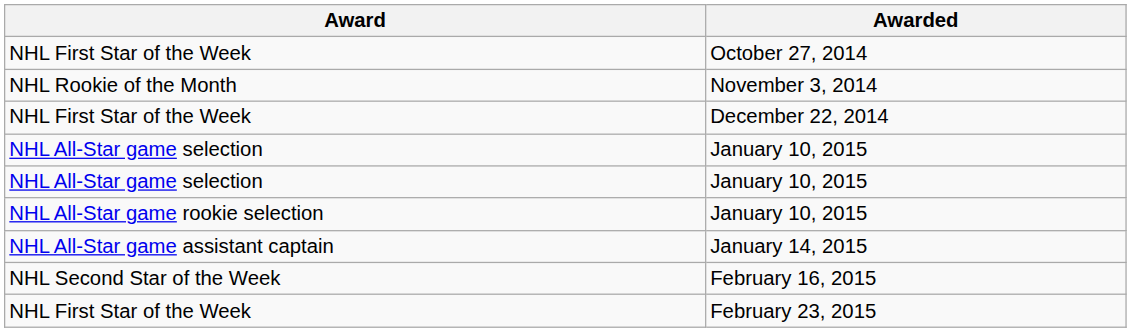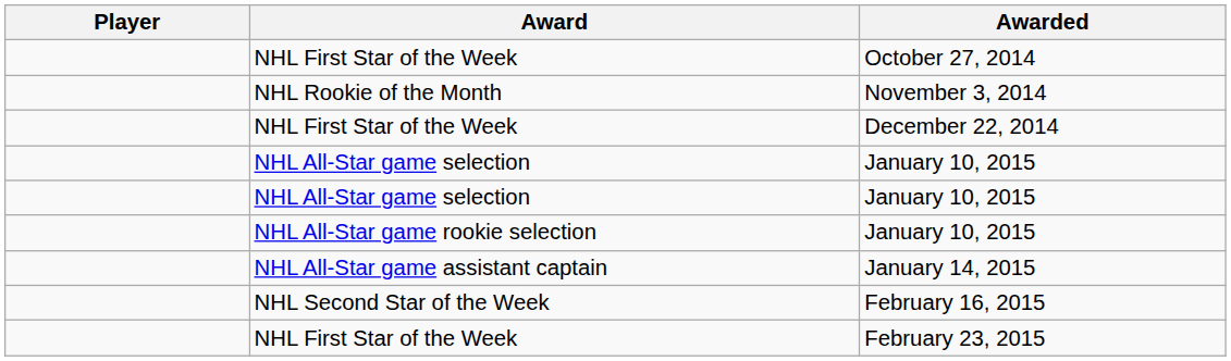+ column: Player
